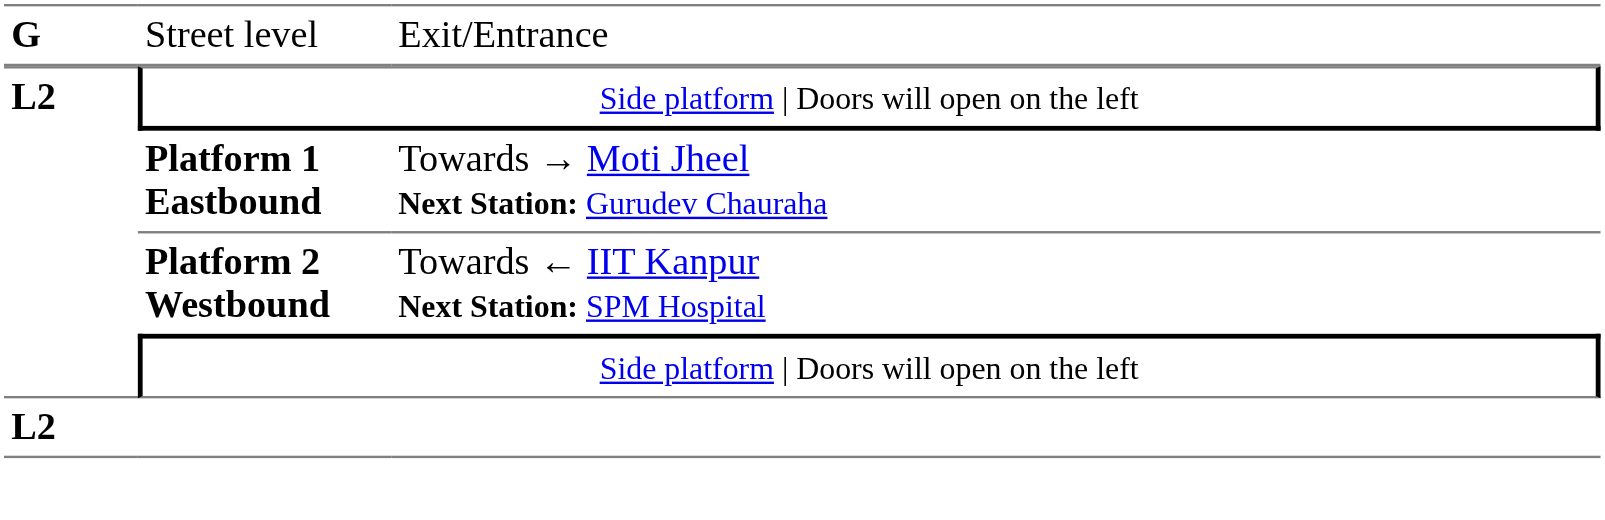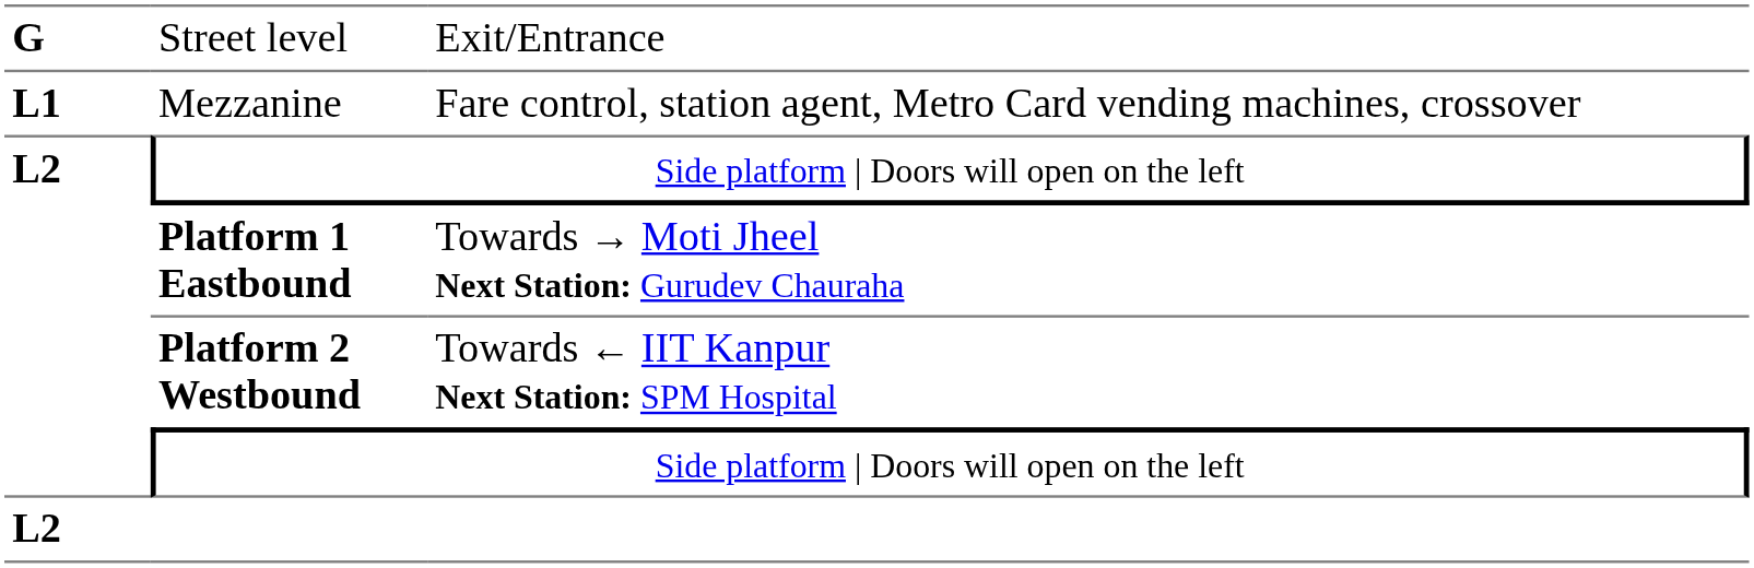+ row: L1 | Mezzanine | Fare control, station agent, Metro Card vending machines, crossover
